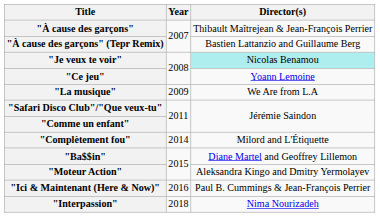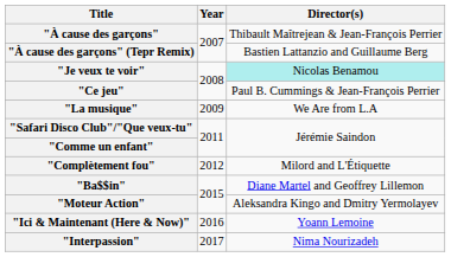"Ce jeu" | Director(s): Yoann Lemoine -> Paul B. Cummings & Jean-François Perrier
"Complètement fou" | Year: 2014 -> 2012
"Ici & Maintenant (Here & Now)" | Director(s): Paul B. Cummings & Jean-François Perrier -> Yoann Lemoine
"Interpassion" | Year: 2018 -> 2017
